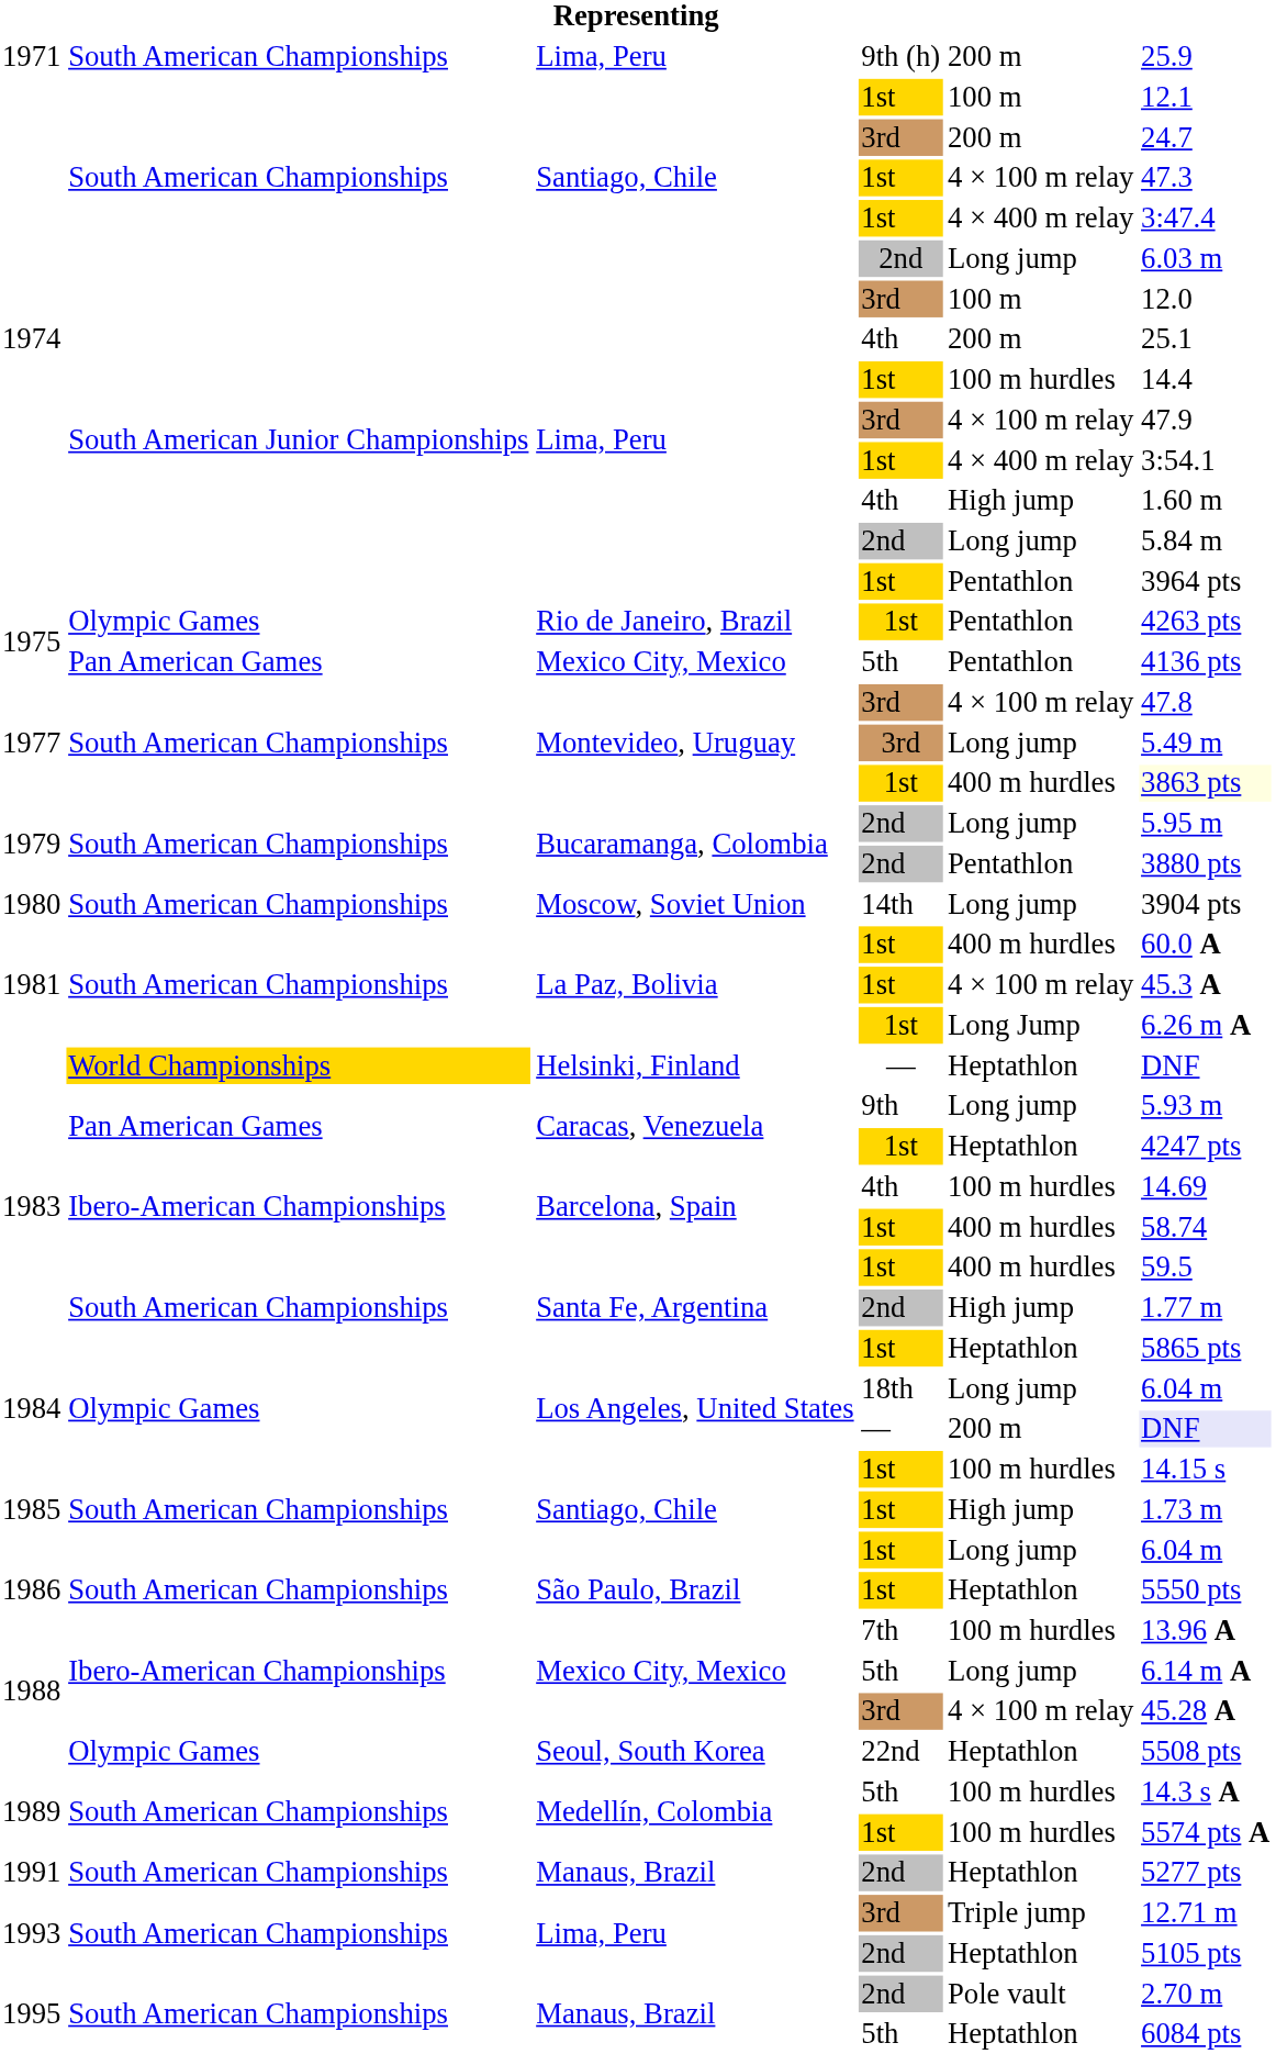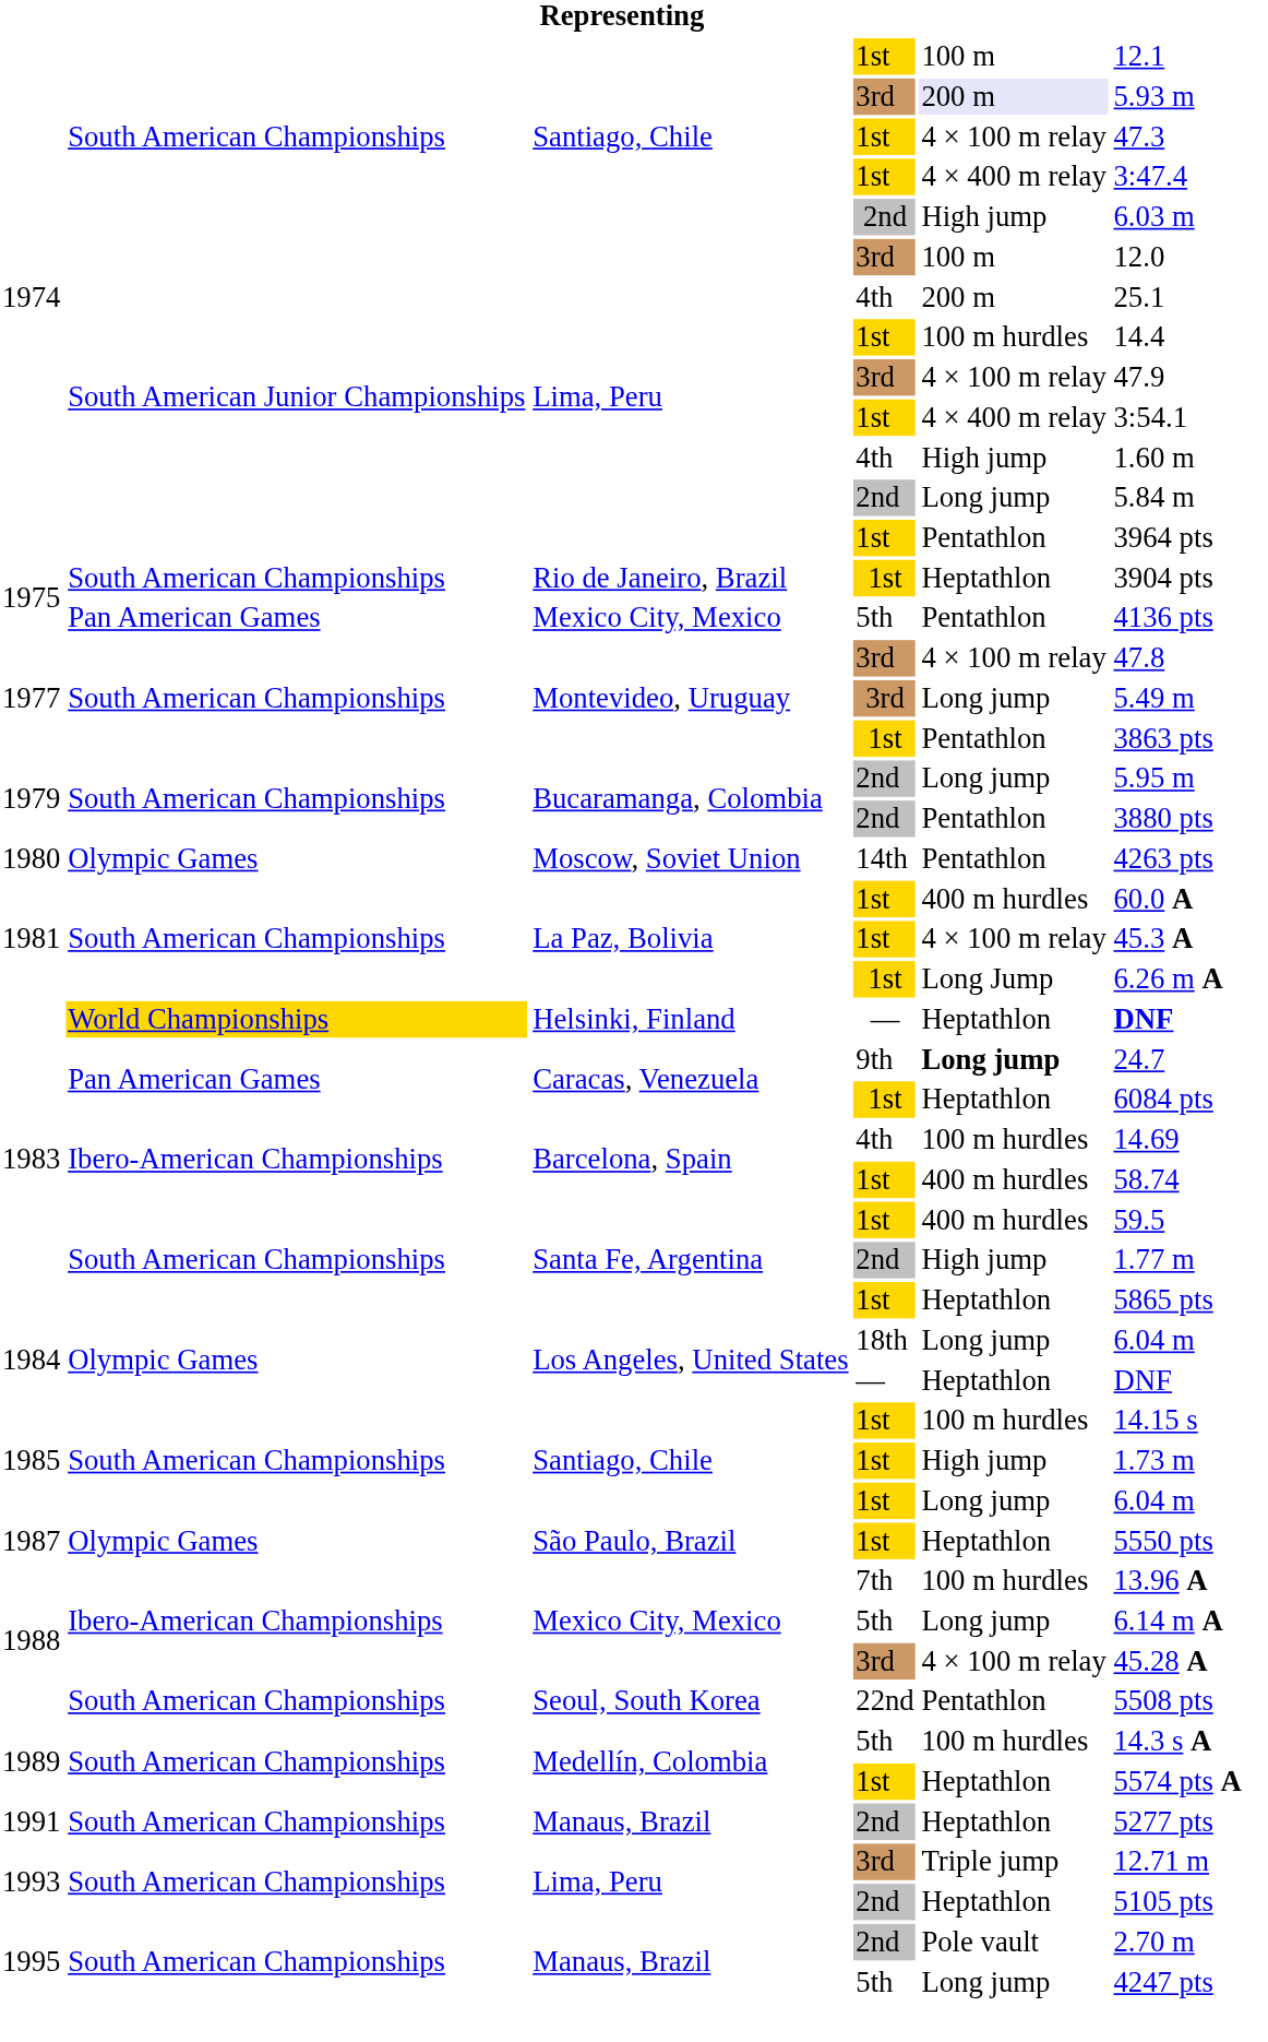- row: 1971 | South American Championships | Lima, Peru | 9th (h) | 200 m | 25.9
Santiago, Chile / 3rd | column 5: no background -> lavender background
Santiago, Chile / 3rd | column 6: 24.7 -> 5.93 m
Santiago, Chile / 2nd | column 5: Long jump -> High jump
Rio de Janeiro, Brazil | column 2: Olympic Games -> South American Championships
Rio de Janeiro, Brazil | column 5: Pentathlon -> Heptathlon
Rio de Janeiro, Brazil | column 6: 4263 pts -> 3904 pts
Montevideo, Uruguay / 1st | column 5: 400 m hurdles -> Pentathlon
Montevideo, Uruguay / 1st | column 6: lightyellow background -> no background
Moscow, Soviet Union | column 2: South American Championships -> Olympic Games
Moscow, Soviet Union | column 5: Long jump -> Pentathlon
Moscow, Soviet Union | column 6: 3904 pts -> 4263 pts
Helsinki, Finland | column 6: normal -> bold
Caracas, Venezuela / 9th | column 5: normal -> bold
Caracas, Venezuela / 9th | column 6: 5.93 m -> 24.7
Caracas, Venezuela / 1st | column 6: 4247 pts -> 6084 pts
Los Angeles, United States / — | column 5: 200 m -> Heptathlon
Los Angeles, United States / — | column 6: lavender background -> no background
São Paulo, Brazil | column 1: 1986 -> 1987
São Paulo, Brazil | column 2: South American Championships -> Olympic Games
Seoul, South Korea | column 2: Olympic Games -> South American Championships
Seoul, South Korea | column 5: Heptathlon -> Pentathlon
Medellín, Colombia / 1st | column 5: 100 m hurdles -> Heptathlon
Manaus, Brazil / 5th | column 5: Heptathlon -> Long jump
Manaus, Brazil / 5th | column 6: 6084 pts -> 4247 pts
